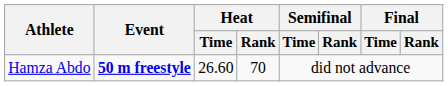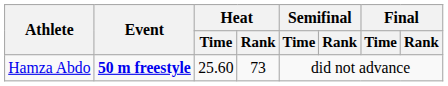Hamza Abdo | Heat / Time: 26.60 -> 25.60
Hamza Abdo | Heat / Rank: 70 -> 73
